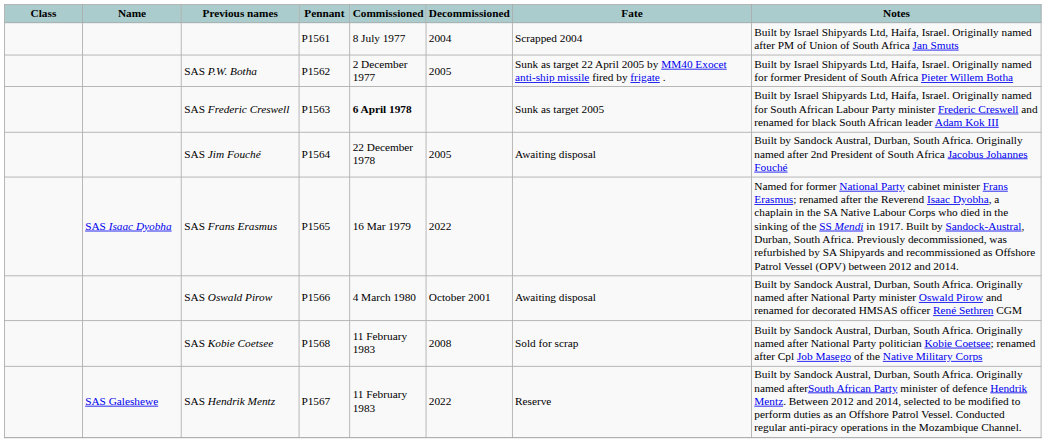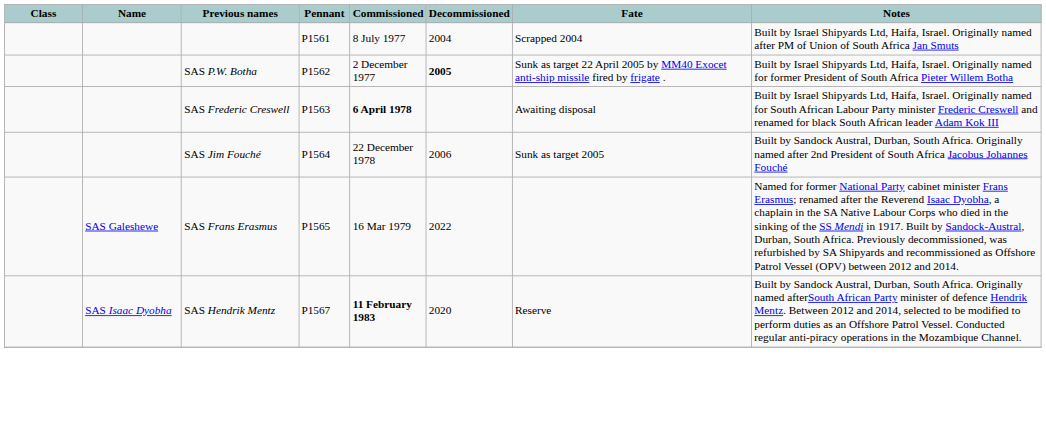SAS P.W. Botha | Decommissioned: normal -> bold
SAS Frederic Creswell | Fate: Sunk as target 2005 -> Awaiting disposal
SAS Jim Fouché | Decommissioned: 2005 -> 2006
SAS Jim Fouché | Fate: Awaiting disposal -> Sunk as target 2005
SAS Frans Erasmus | Name: SAS Isaac Dyobha -> SAS Galeshewe
- row: SAS Oswald Pirow | P1566 | 4 March 1980 | October 2001 | Awaiting disposal | Built by Sandock Austral, Durban, South Africa. Originally named after National Party minister Oswald Pirow and renamed for decorated HMSAS officer René Sethren CGM
- row: SAS Kobie Coetsee | P1568 | 11 February 1983 | 2008 | Sold for scrap | Built by Sandock Austral, Durban, South Africa. Originally named after National Party politician Kobie Coetsee; renamed after Cpl Job Masego of the Native Military Corps
SAS Hendrik Mentz | Name: SAS Galeshewe -> SAS Isaac Dyobha
SAS Hendrik Mentz | Commissioned: normal -> bold
SAS Hendrik Mentz | Decommissioned: 2022 -> 2020
